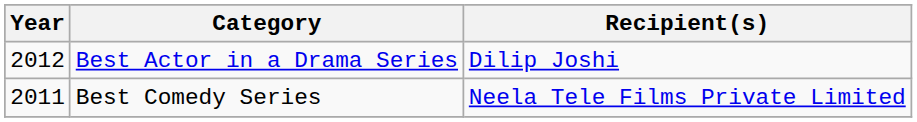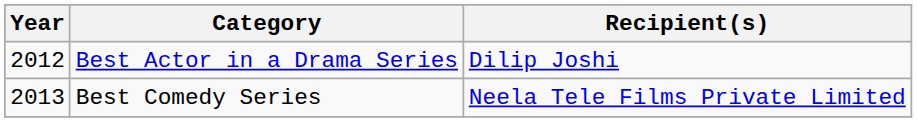Best Comedy Series | Year: 2011 -> 2013
